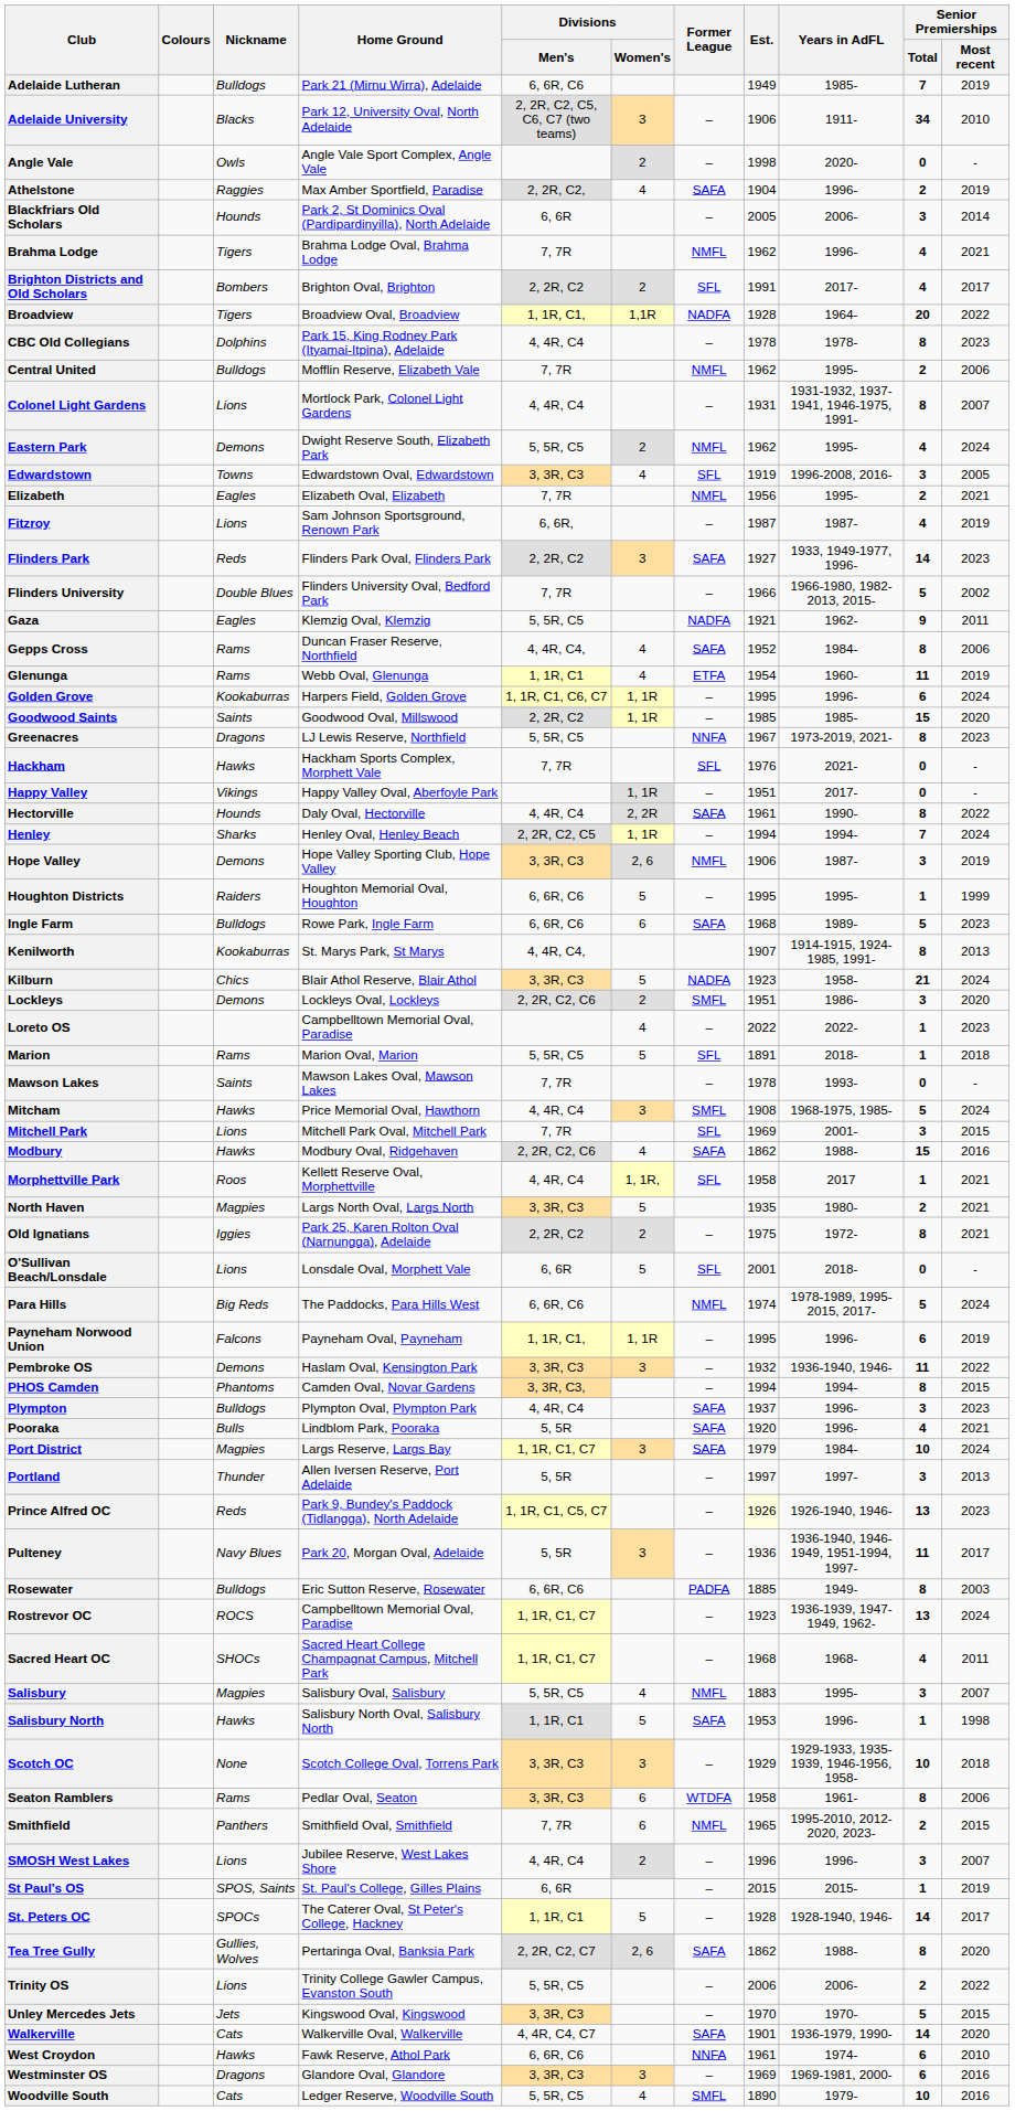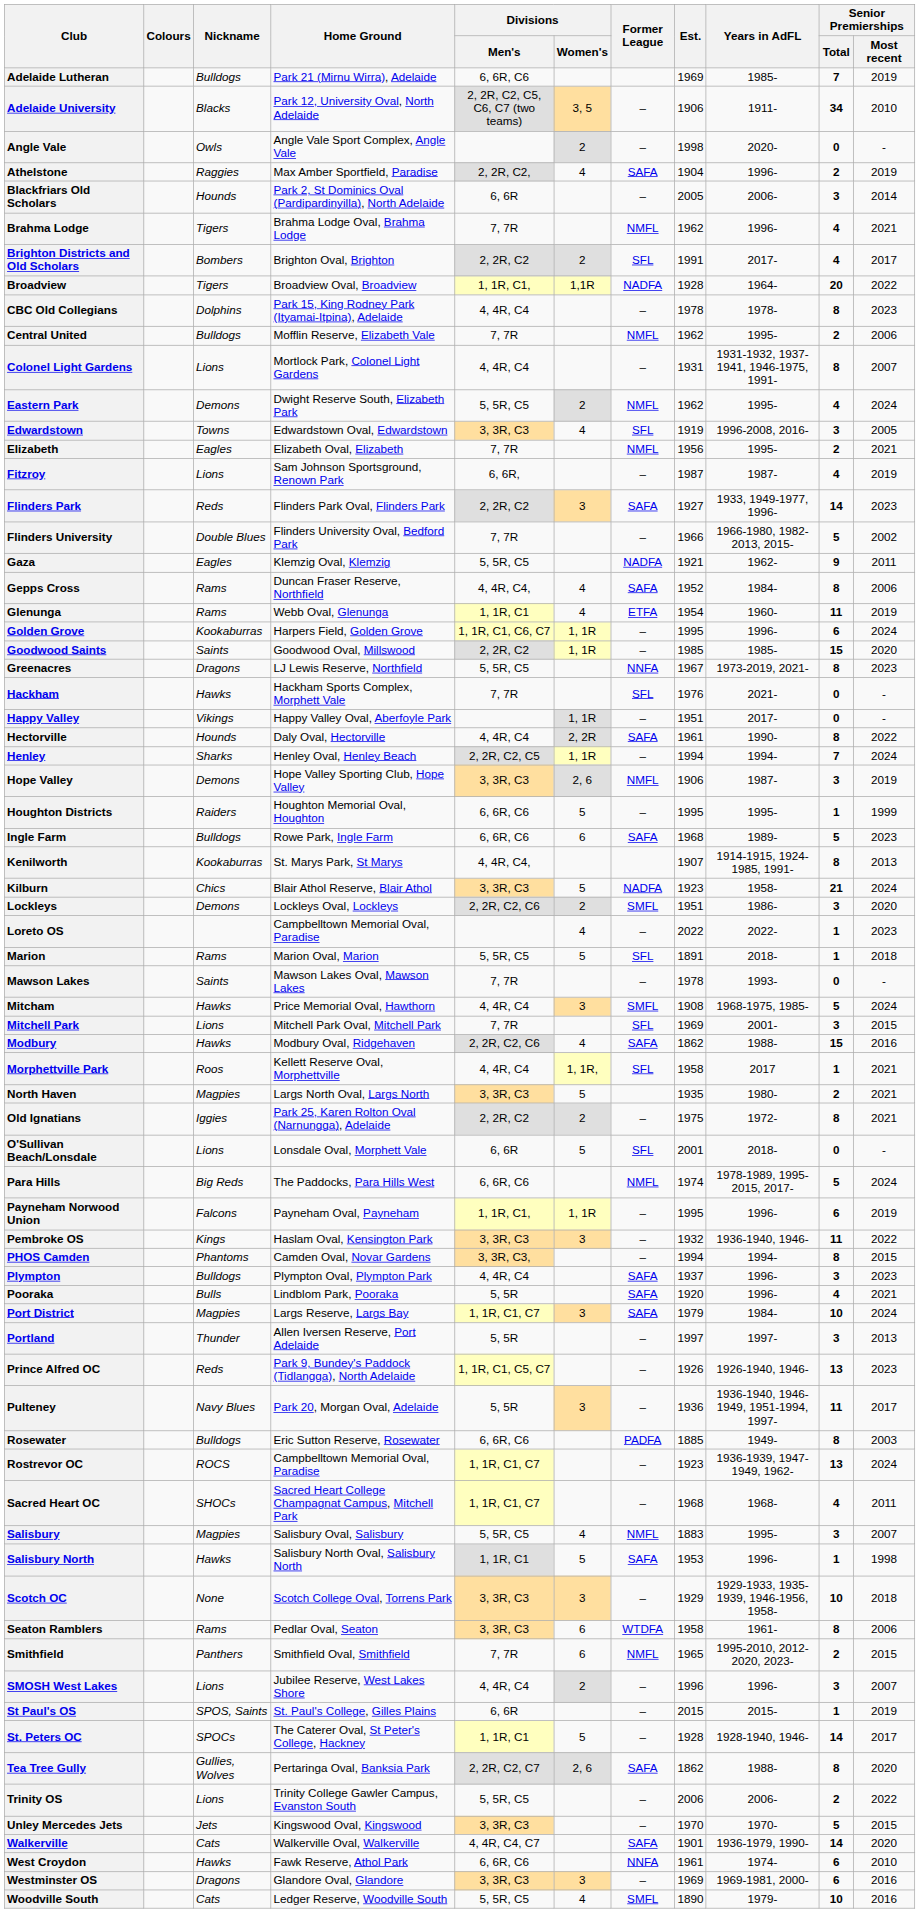Adelaide Lutheran | Est.: 1949 -> 1969
Adelaide University | Divisions / Women's: 3 -> 3, 5
Pembroke OS | Nickname: Demons -> Kings
Prince Alfred OC | Est.: lightyellow background -> no background
